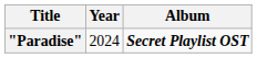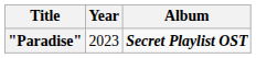"Paradise" | Year: 2024 -> 2023
